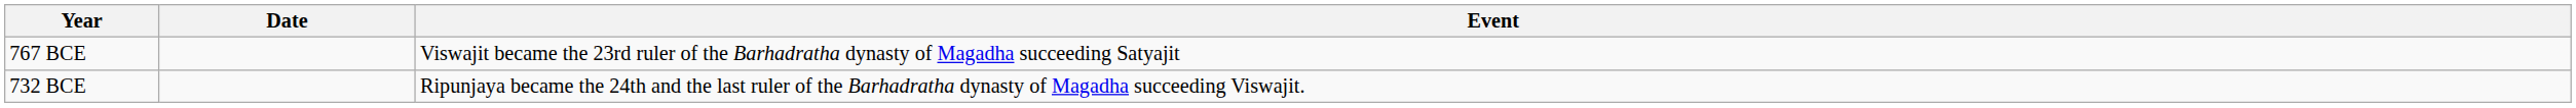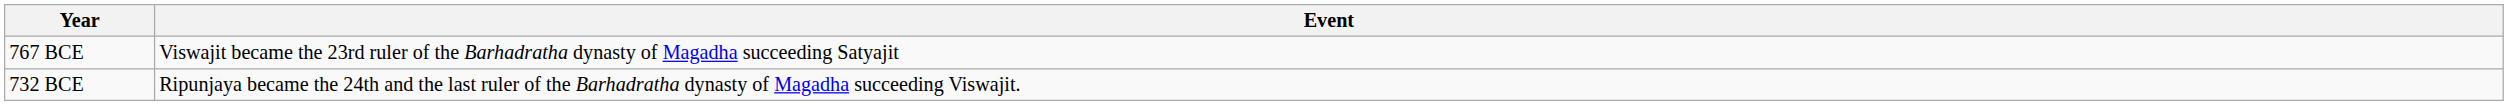- column: Date
